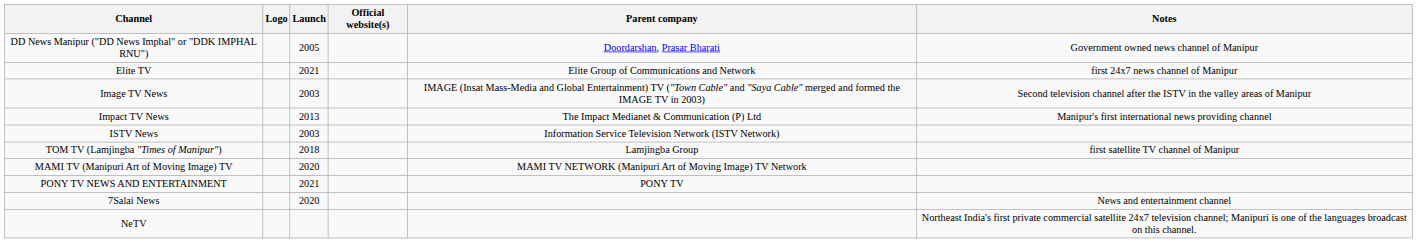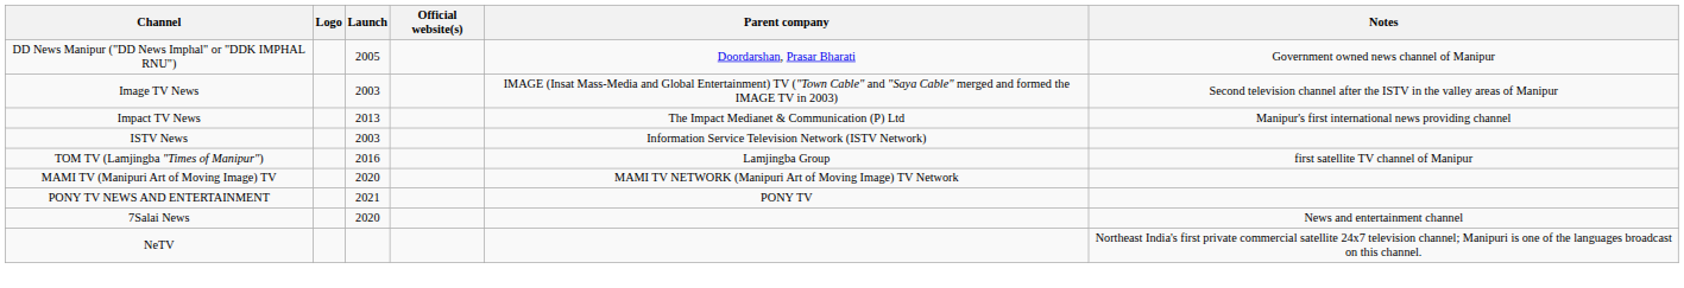- row: Elite TV | 2021 | Elite Group of Communications and Network | first 24x7 news channel of Manipur
TOM TV (Lamjingba "Times of Manipur") | Launch: 2018 -> 2016
